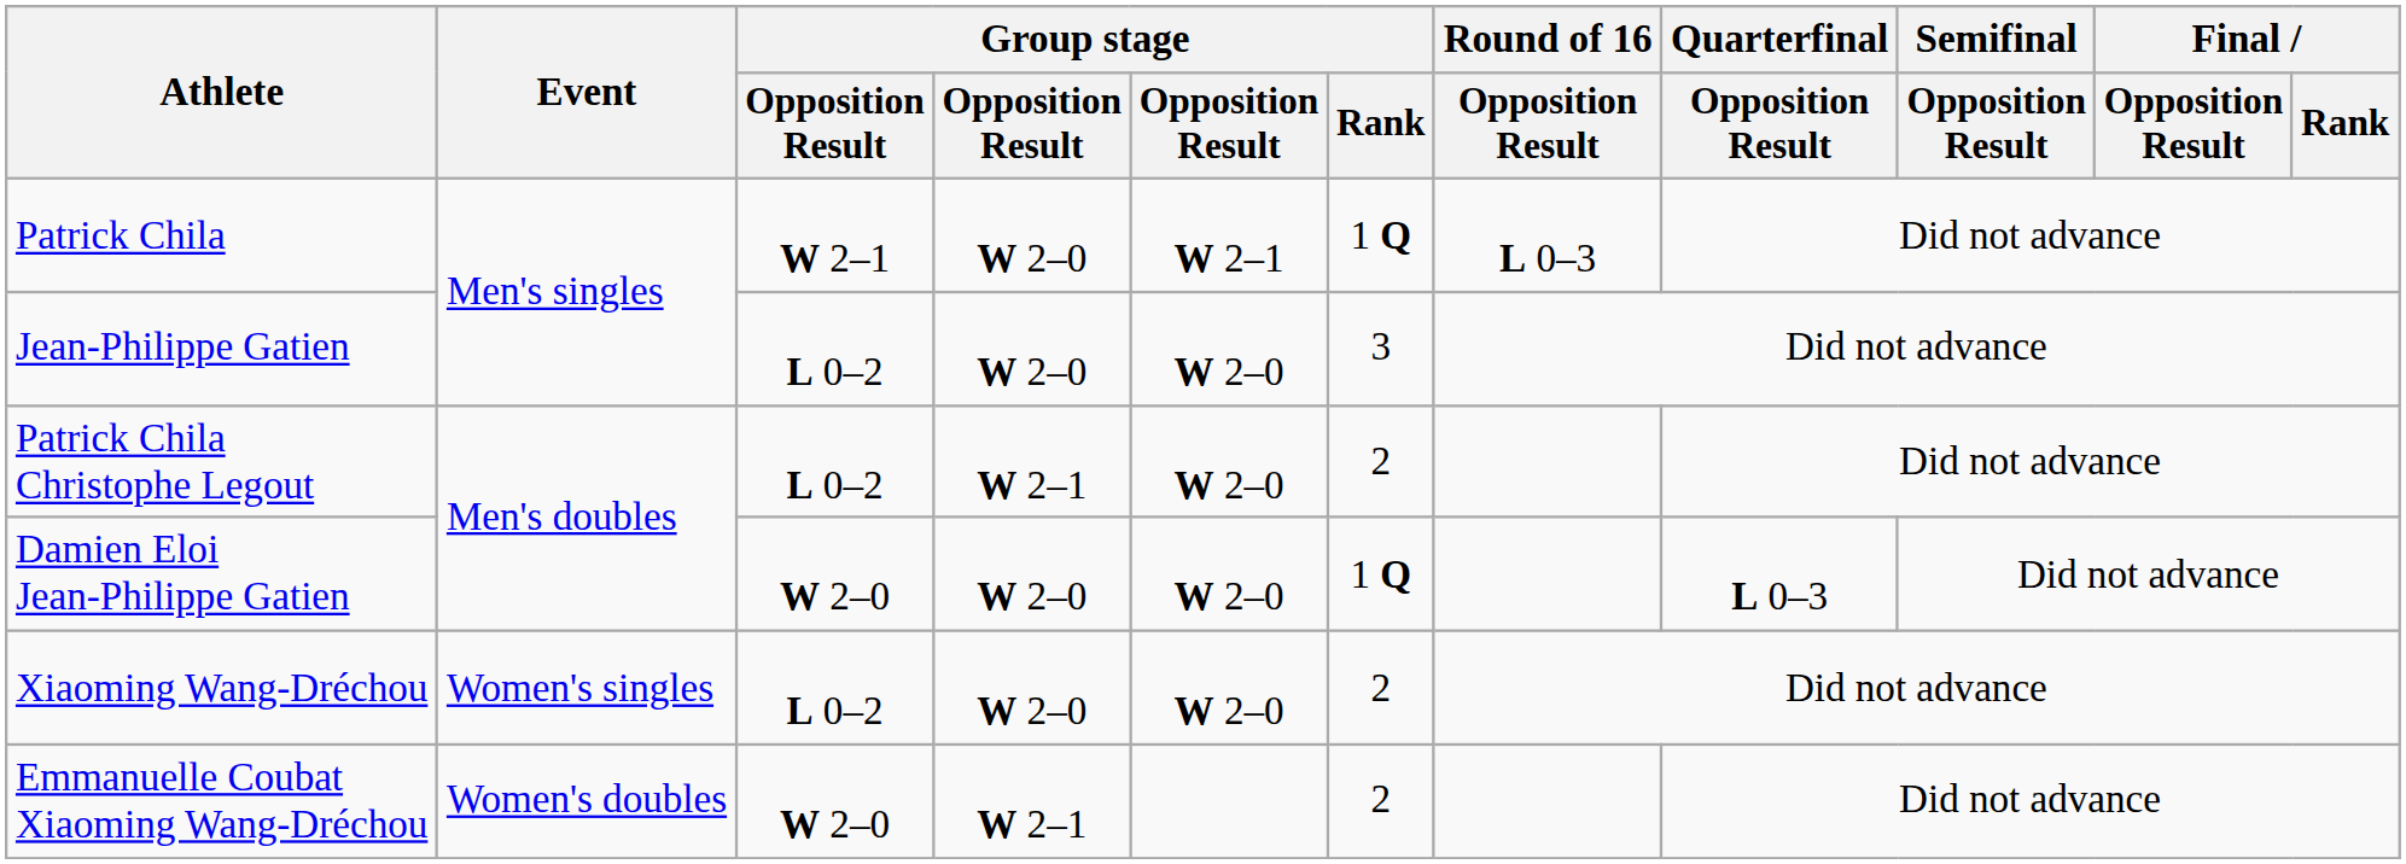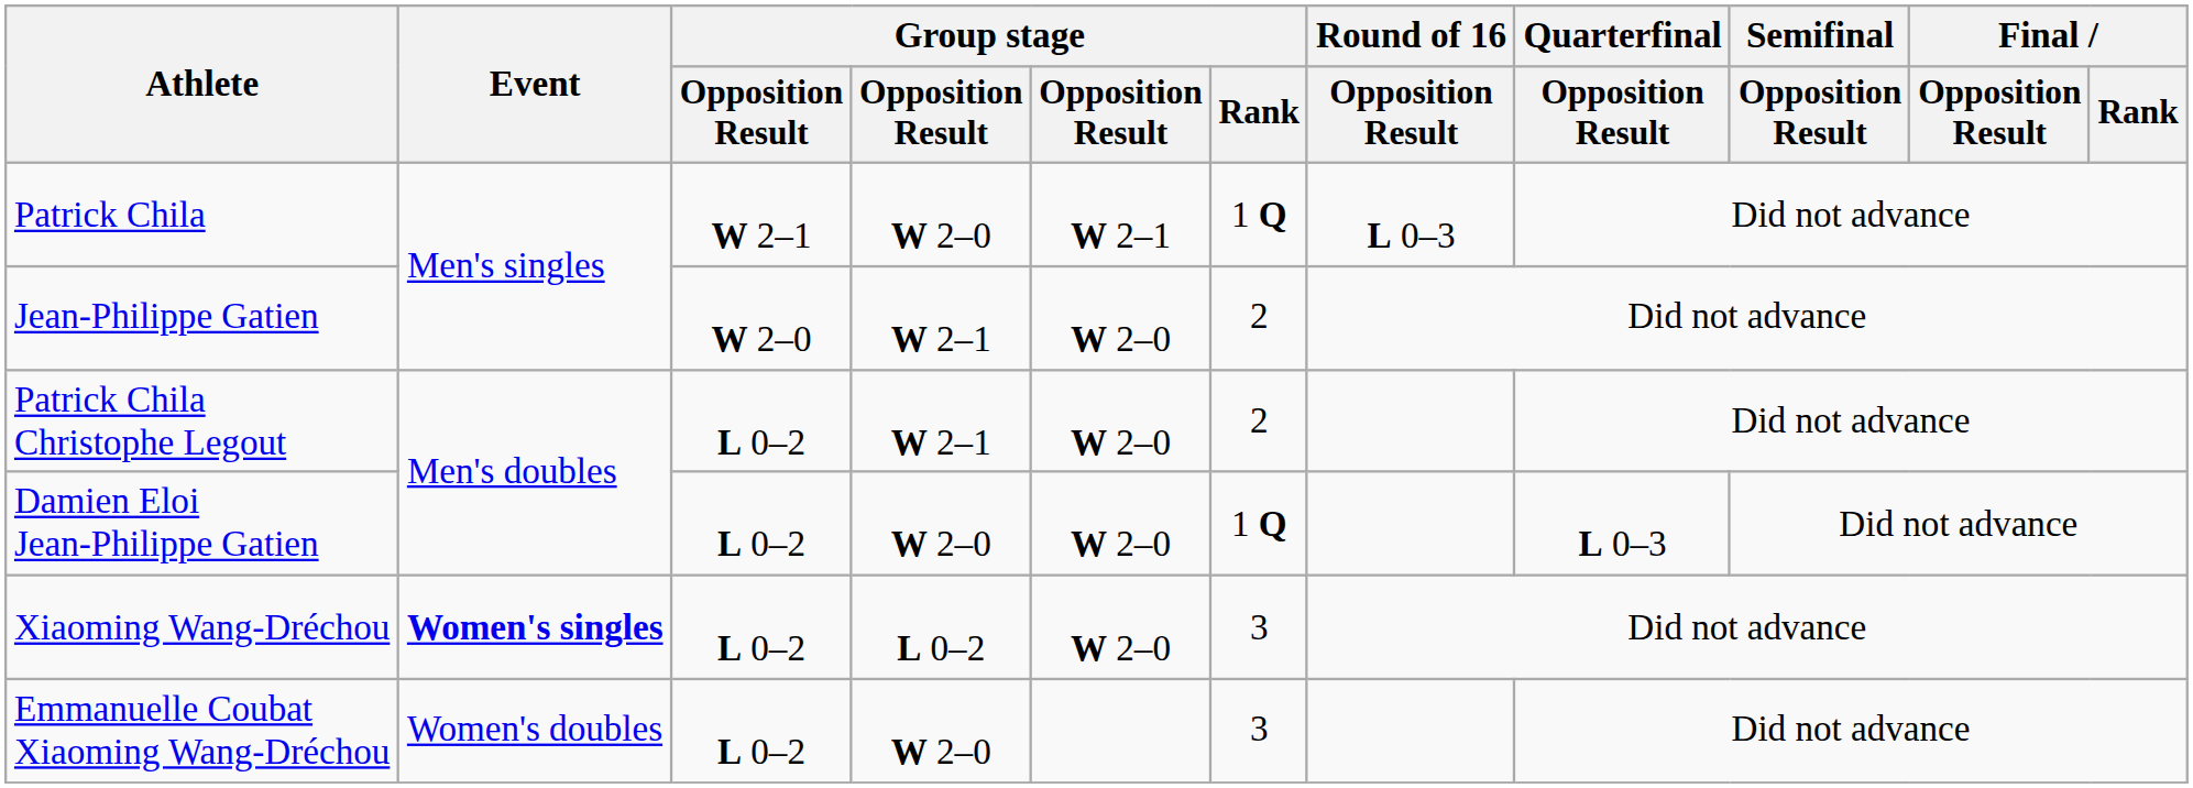Jean-Philippe Gatien | column 3: L 0–2 -> W 2–0
Jean-Philippe Gatien | column 4: W 2–0 -> W 2–1
Jean-Philippe Gatien | Group stage / Rank: 3 -> 2
Damien Eloi Jean-Philippe Gatien | column 3: W 2–0 -> L 0–2
Xiaoming Wang-Dréchou | Event: normal -> bold
Xiaoming Wang-Dréchou | column 4: W 2–0 -> L 0–2
Xiaoming Wang-Dréchou | Group stage / Rank: 2 -> 3
Emmanuelle Coubat Xiaoming Wang-Dréchou | column 3: W 2–0 -> L 0–2
Emmanuelle Coubat Xiaoming Wang-Dréchou | column 4: W 2–1 -> W 2–0
Emmanuelle Coubat Xiaoming Wang-Dréchou | Group stage / Rank: 2 -> 3
